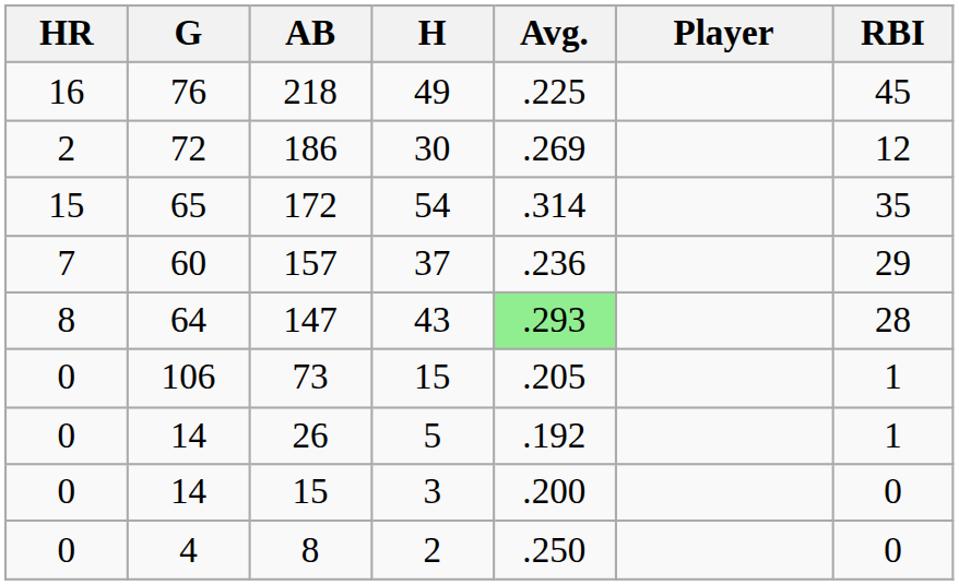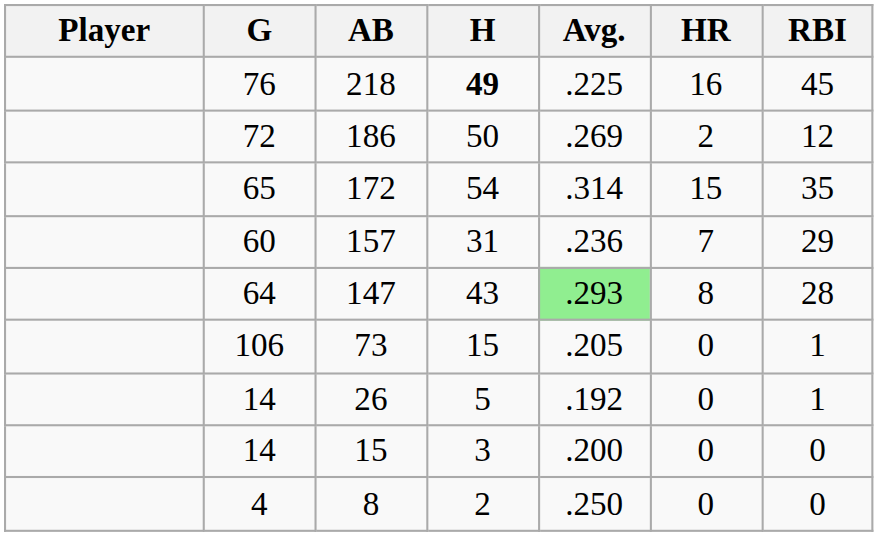columns swapped: Player <-> HR
218 | H: normal -> bold
186 | H: 30 -> 50
157 | H: 37 -> 31
